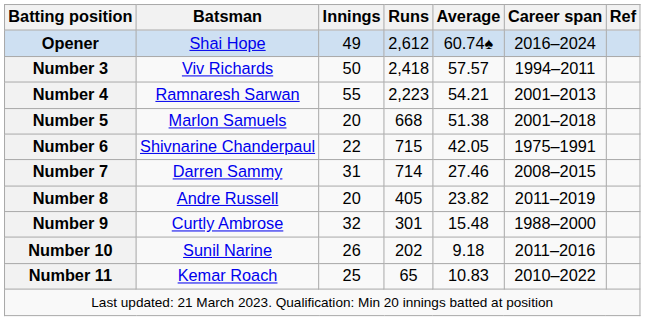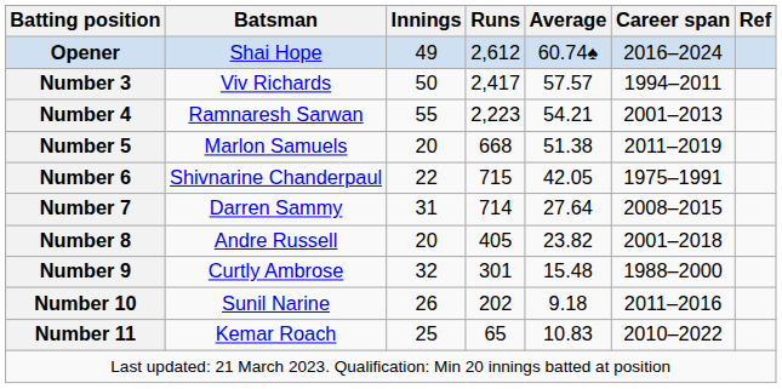Number 3 | Runs: 2,418 -> 2,417
Number 5 | Career span: 2001–2018 -> 2011–2019
Number 7 | Average: 27.46 -> 27.64
Number 8 | Career span: 2011–2019 -> 2001–2018
